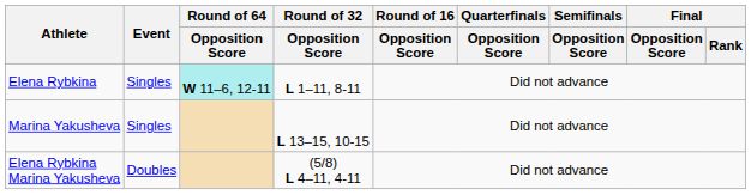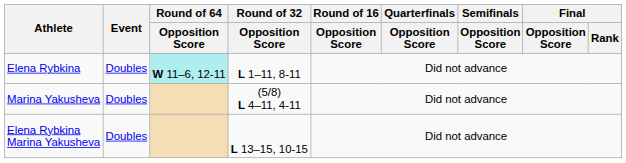Elena Rybkina | Event: Singles -> Doubles
Marina Yakusheva | Event: Singles -> Doubles
Marina Yakusheva | Round of 32 / Opposition Score: L 13–15, 10-15 -> (5/8) L 4–11, 4-11
Elena Rybkina Marina Yakusheva | Round of 32 / Opposition Score: (5/8) L 4–11, 4-11 -> L 13–15, 10-15
